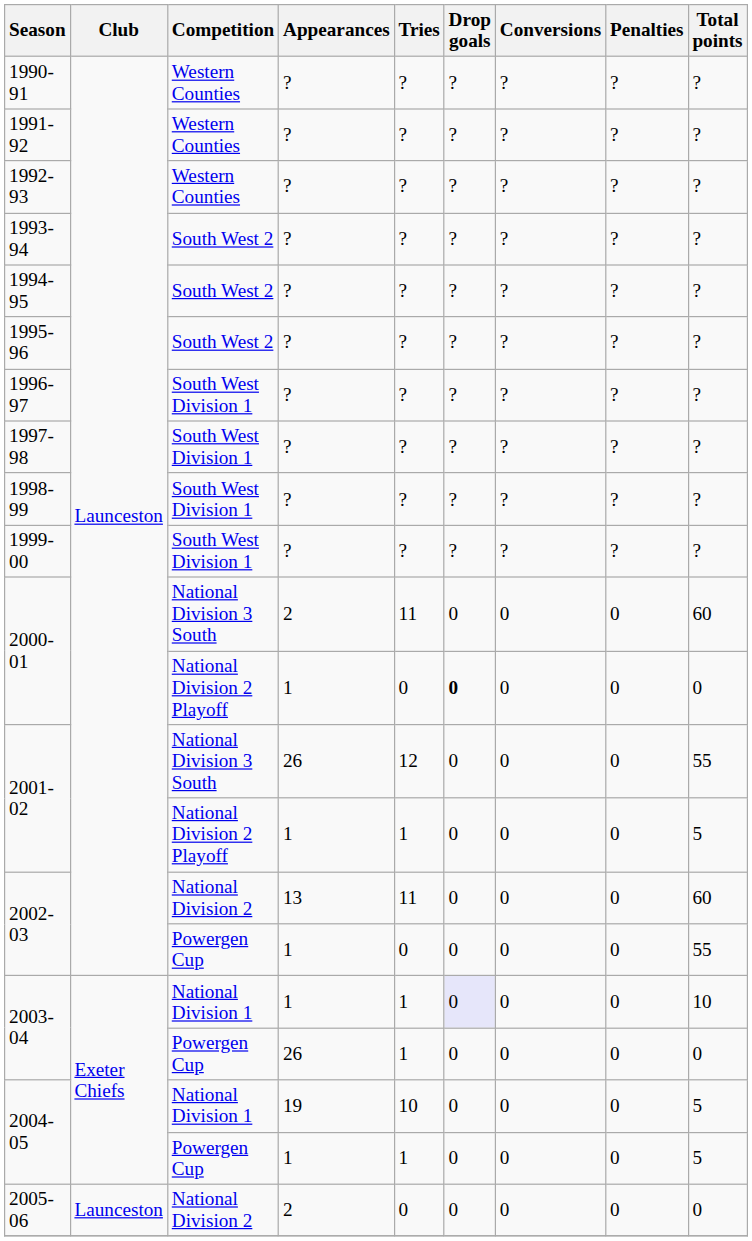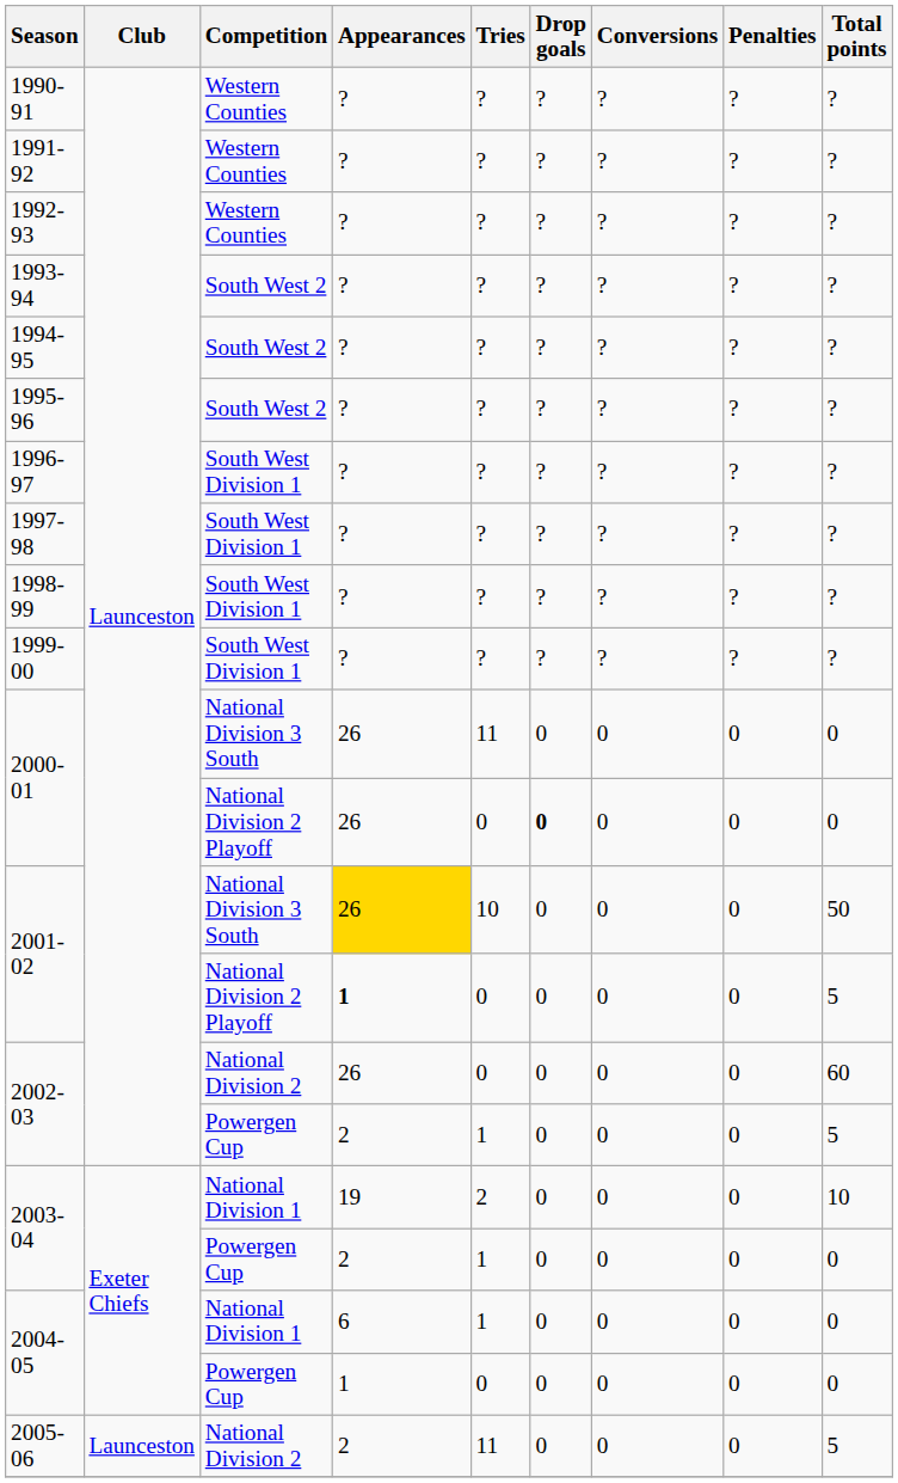2000-01 / National Division 3 South | Appearances: 2 -> 26
2000-01 / National Division 3 South | Total points: 60 -> 0
2000-01 / National Division 2 Playoff | Appearances: 1 -> 26
2001-02 / National Division 3 South | Appearances: no background -> gold background
2001-02 / National Division 3 South | Tries: 12 -> 10
2001-02 / National Division 3 South | Total points: 55 -> 50
2001-02 / National Division 2 Playoff | Appearances: normal -> bold
2001-02 / National Division 2 Playoff | Tries: 1 -> 0
2002-03 / National Division 2 | Appearances: 13 -> 26
2002-03 / National Division 2 | Tries: 11 -> 0
2002-03 / Powergen Cup | Appearances: 1 -> 2
2002-03 / Powergen Cup | Tries: 0 -> 1
2002-03 / Powergen Cup | Total points: 55 -> 5
2003-04 / National Division 1 | Appearances: 1 -> 19
2003-04 / National Division 1 | Tries: 1 -> 2
2003-04 / National Division 1 | Drop goals: lavender background -> no background
2003-04 / Powergen Cup | Appearances: 26 -> 2
2004-05 / National Division 1 | Appearances: 19 -> 6
2004-05 / National Division 1 | Tries: 10 -> 1
2004-05 / National Division 1 | Total points: 5 -> 0
2004-05 / Powergen Cup | Tries: 1 -> 0
2004-05 / Powergen Cup | Total points: 5 -> 0
2005-06 | Tries: 0 -> 11
2005-06 | Total points: 0 -> 5
